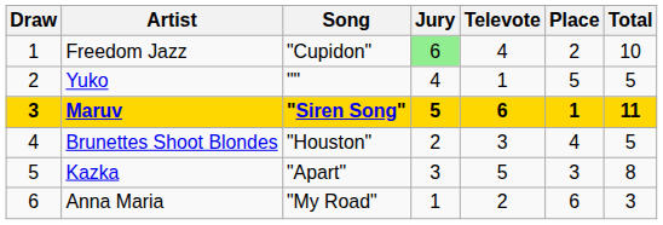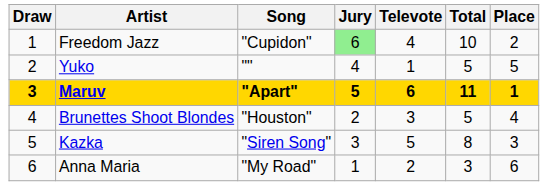columns swapped: Total <-> Place
Maruv | Song: "Siren Song" -> "Apart"
Kazka | Song: "Apart" -> "Siren Song"
